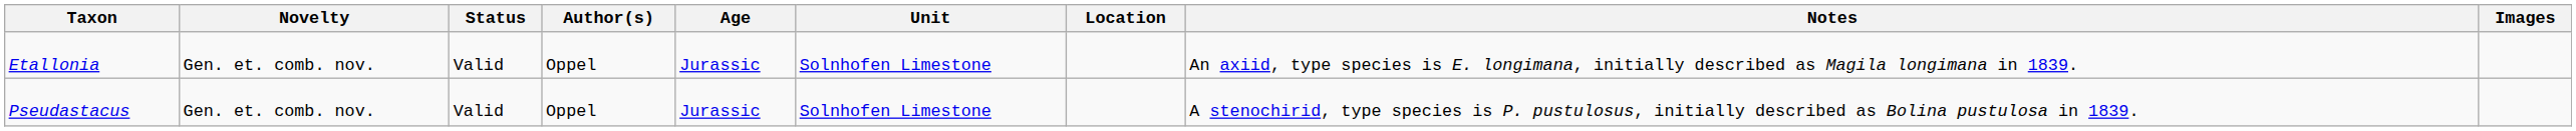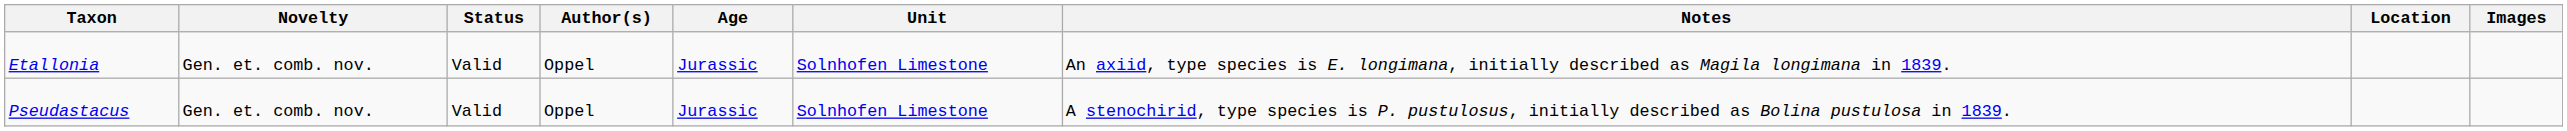columns swapped: Location <-> Notes
